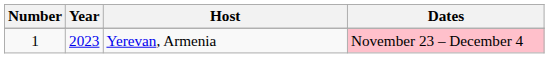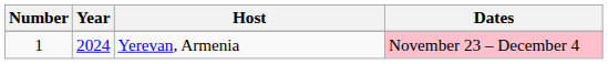Yerevan, Armenia | Year: 2023 -> 2024
